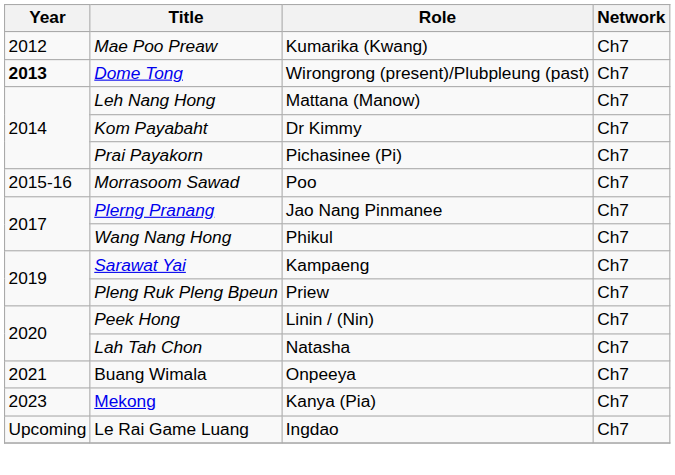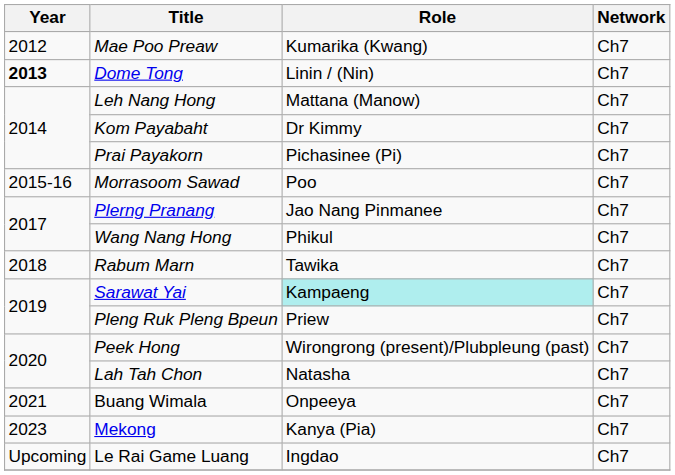Dome Tong | Role: Wirongrong (present)/Plubpleung (past) -> Linin / (Nin)
+ row: 2018 | Rabum Marn | Tawika | Ch7
Sarawat Yai | Role: no background -> paleturquoise background
Peek Hong | Role: Linin / (Nin) -> Wirongrong (present)/Plubpleung (past)
